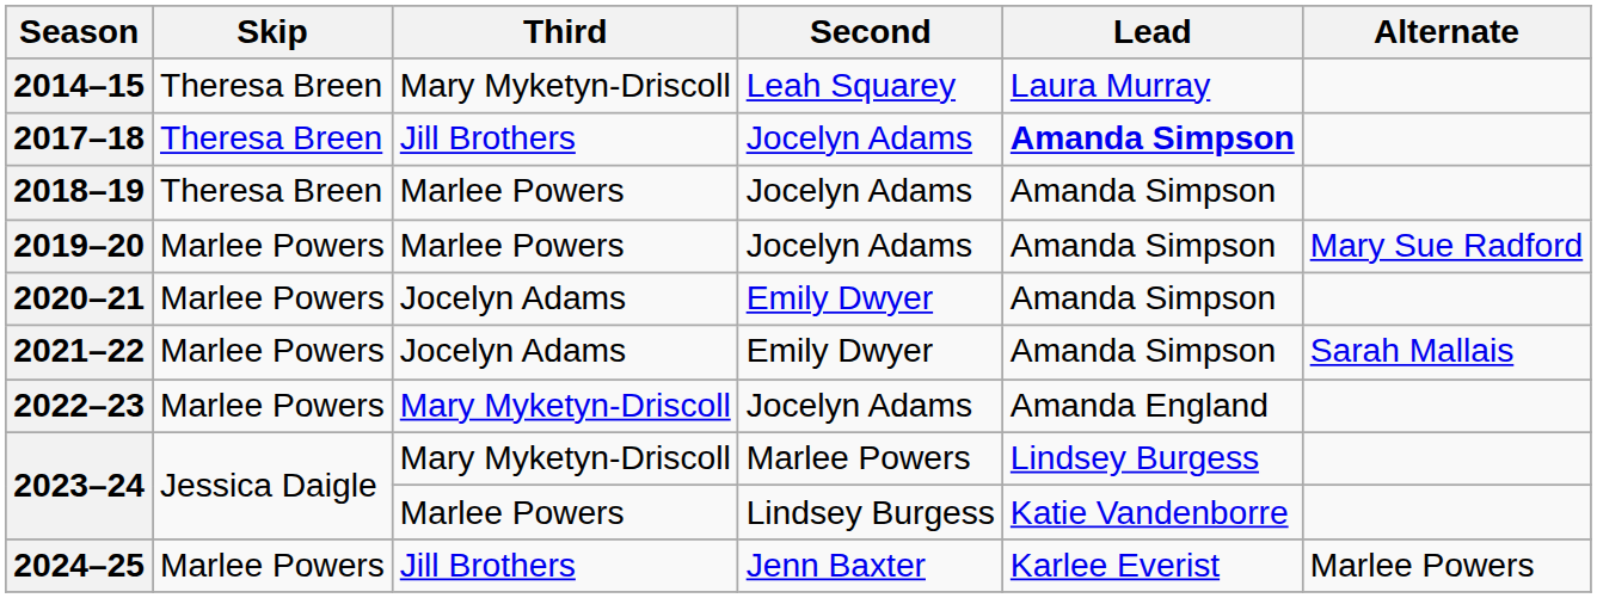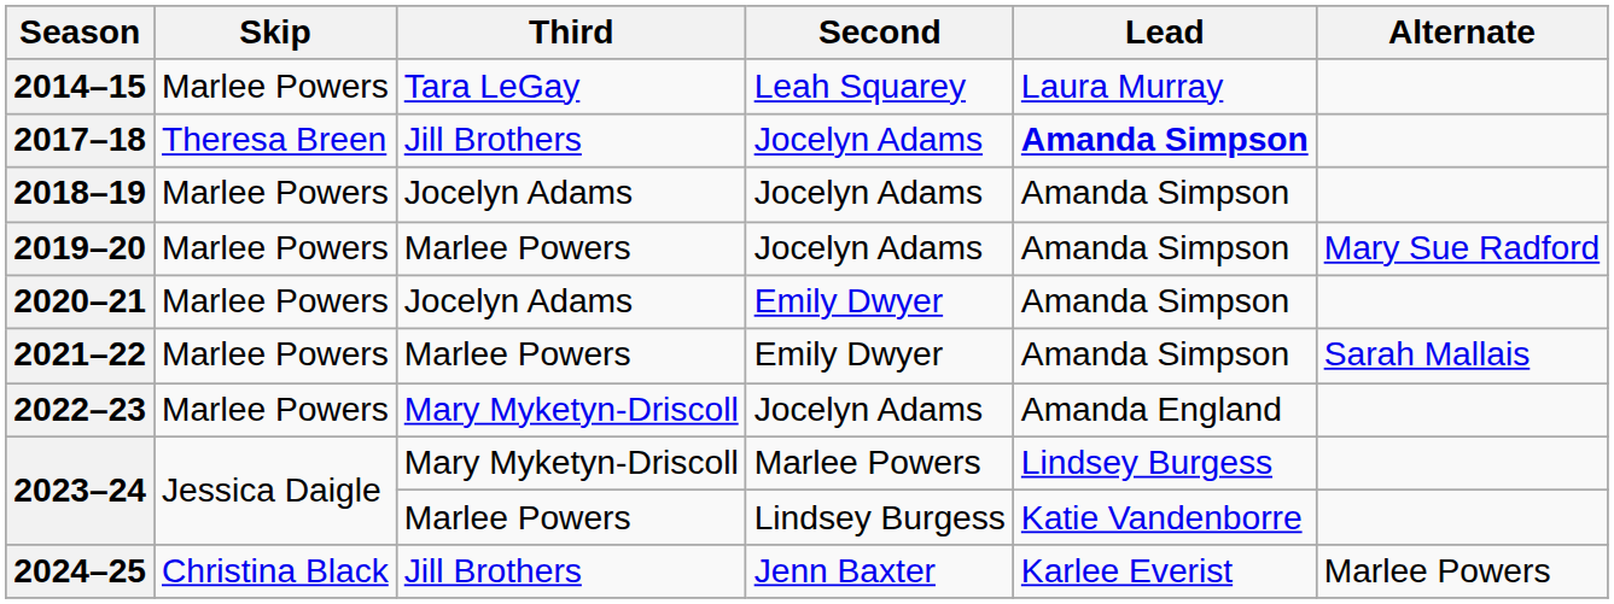2014–15 | Skip: Theresa Breen -> Marlee Powers
2014–15 | Third: Mary Myketyn-Driscoll -> Tara LeGay
2018–19 | Skip: Theresa Breen -> Marlee Powers
2018–19 | Third: Marlee Powers -> Jocelyn Adams
2021–22 | Third: Jocelyn Adams -> Marlee Powers
2024–25 | Skip: Marlee Powers -> Christina Black
